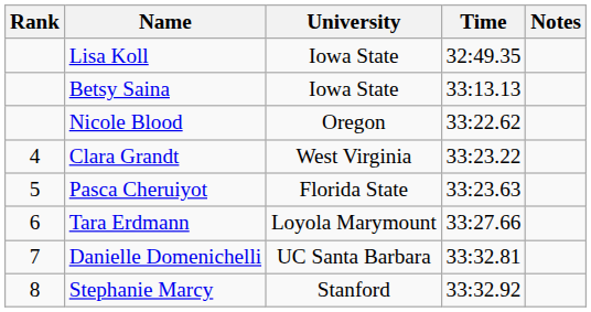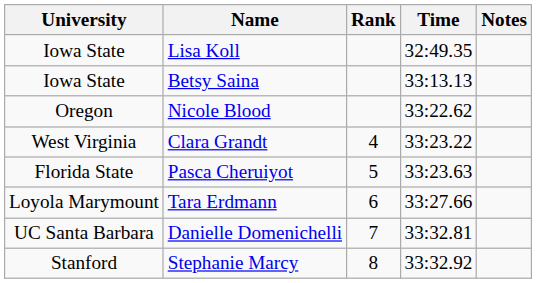columns swapped: Rank <-> University
